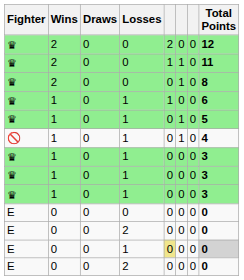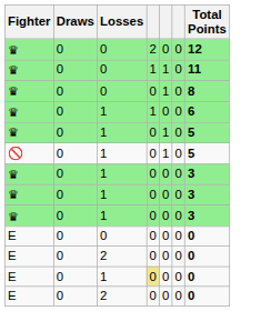- column: Wins | 2 | 2 | 2 | 1 | 1 | 1 | 1 | 1 | 1 | 0 | 0 | 0 | 0
🚫 | Total Points: 4 -> 5
E / 1 | Total Points: lightgrey background -> no background
